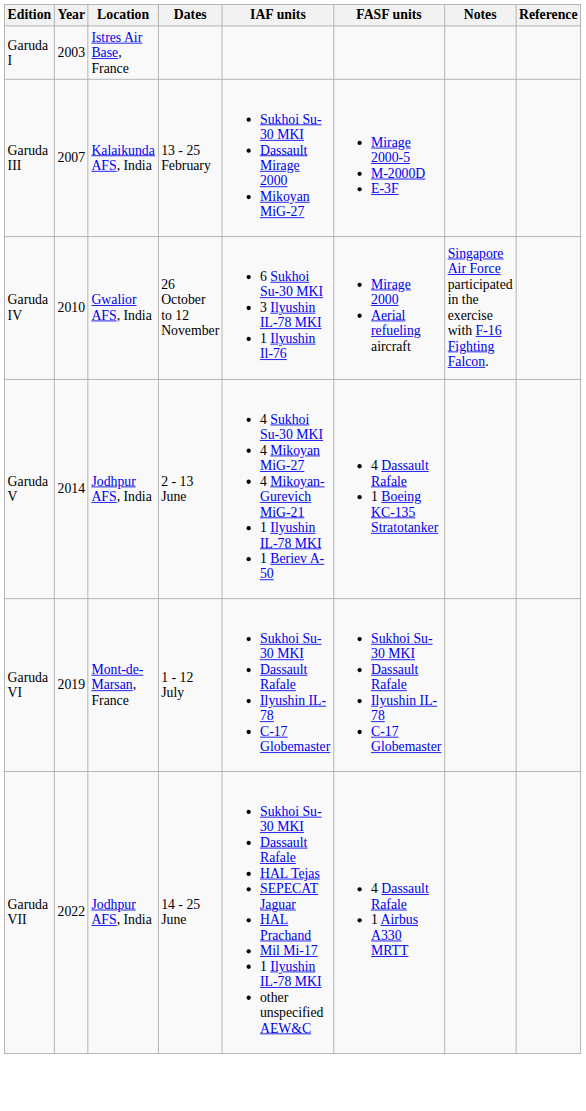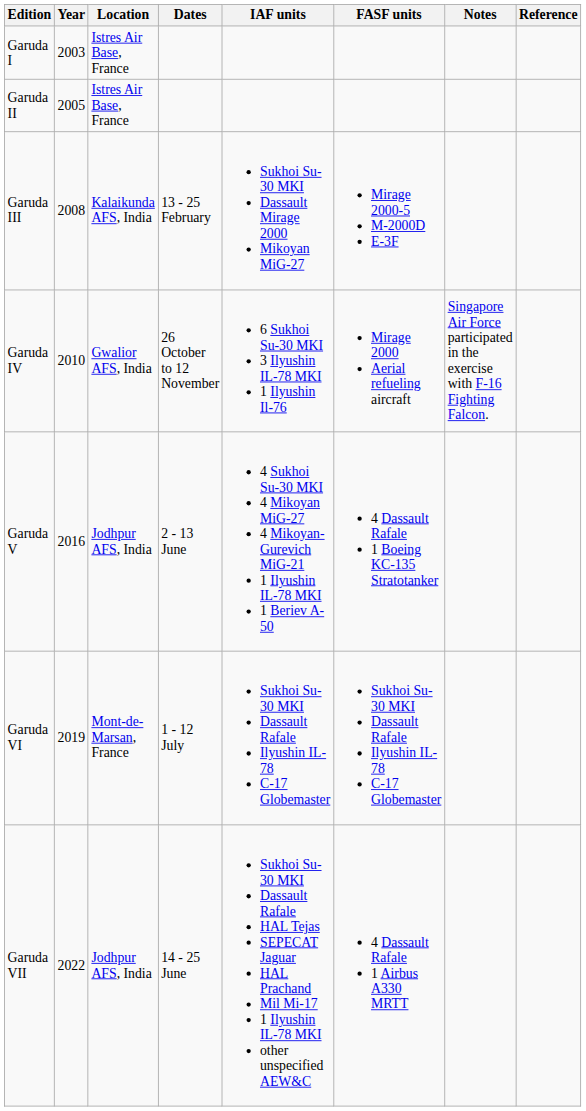+ row: Garuda II | 2005 | Istres Air Base, France
Garuda III | Year: 2007 -> 2008
Garuda V | Year: 2014 -> 2016
